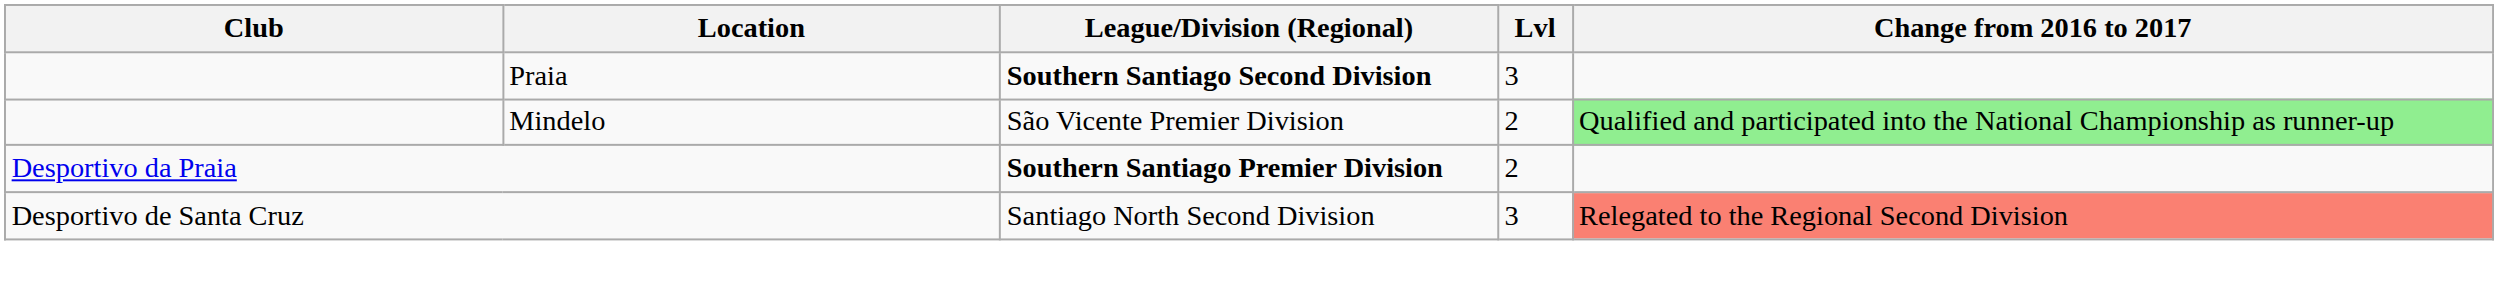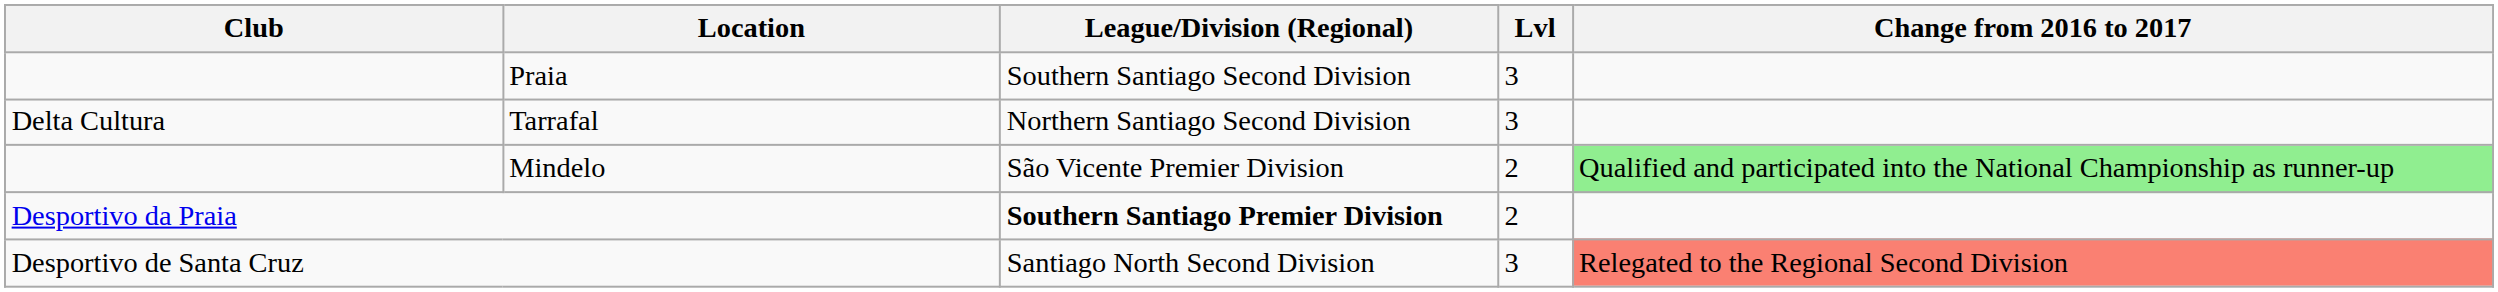Praia | League/Division (Regional): bold -> normal
+ row: Delta Cultura | Tarrafal | Northern Santiago Second Division | 3
